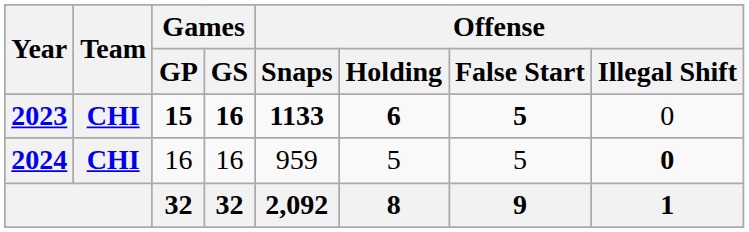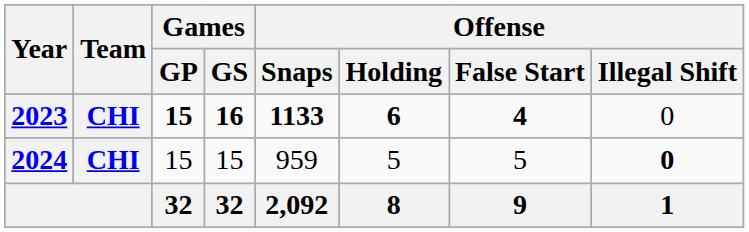2023 | Offense / False Start: 5 -> 4
2024 | Games / GP: 16 -> 15
2024 | Games / GS: 16 -> 15
